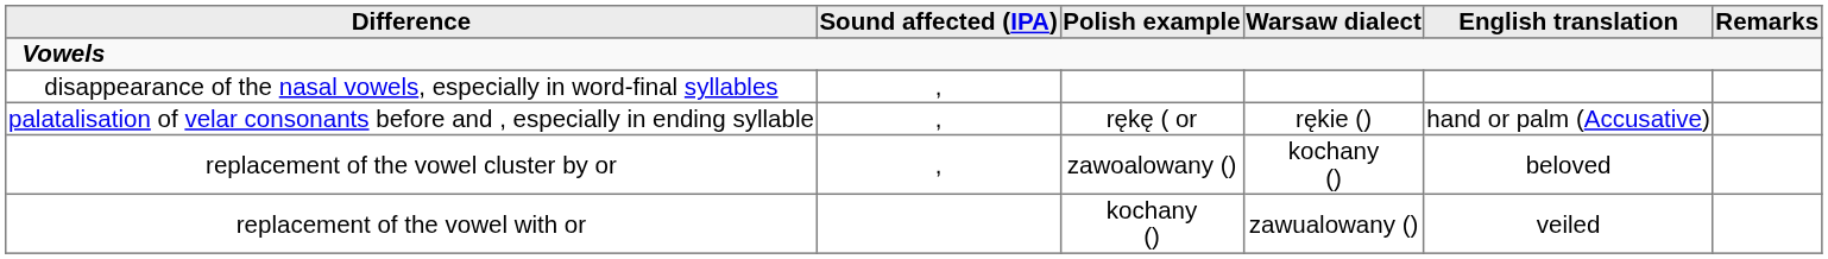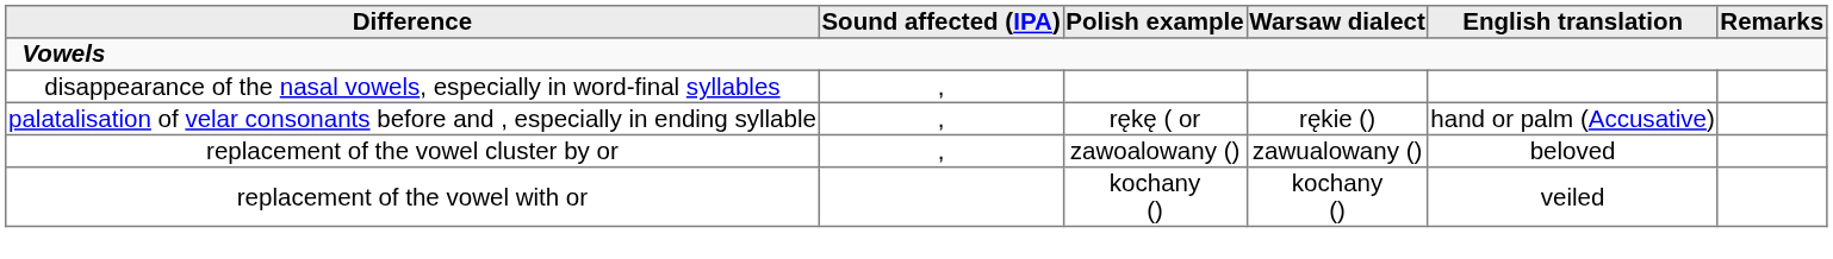replacement of the vowel cluster by or | Warsaw dialect: kochany () -> zawualowany ()
replacement of the vowel with or | Warsaw dialect: zawualowany () -> kochany ()
